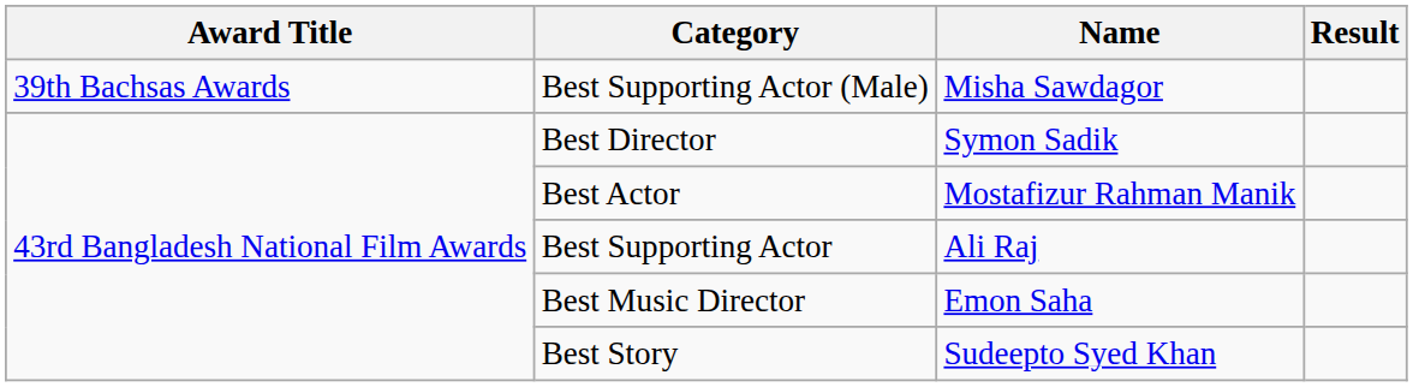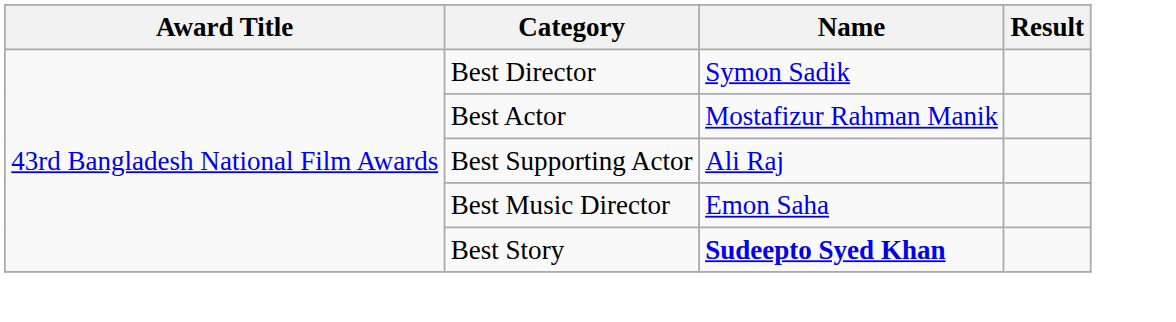- row: 39th Bachsas Awards | Best Supporting Actor (Male) | Misha Sawdagor
Best Story | Name: normal -> bold
